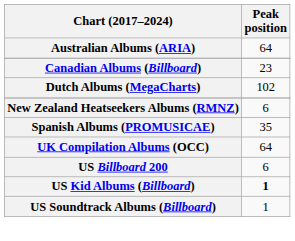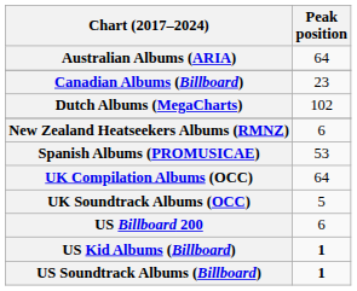Spanish Albums (PROMUSICAE) | Peak position: 35 -> 53
+ row: UK Soundtrack Albums (OCC) | 5
US Soundtrack Albums (Billboard) | Peak position: normal -> bold
